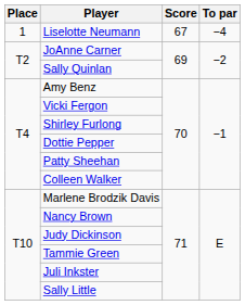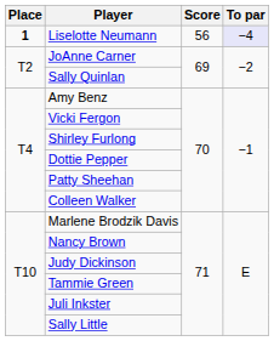Liselotte Neumann | Place: normal -> bold
Liselotte Neumann | Score: 67 -> 56
Liselotte Neumann | To par: no background -> lavender background
